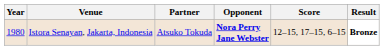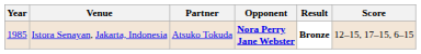columns swapped: Score <-> Result
Istora Senayan, Jakarta, Indonesia | Year: 1980 -> 1985
